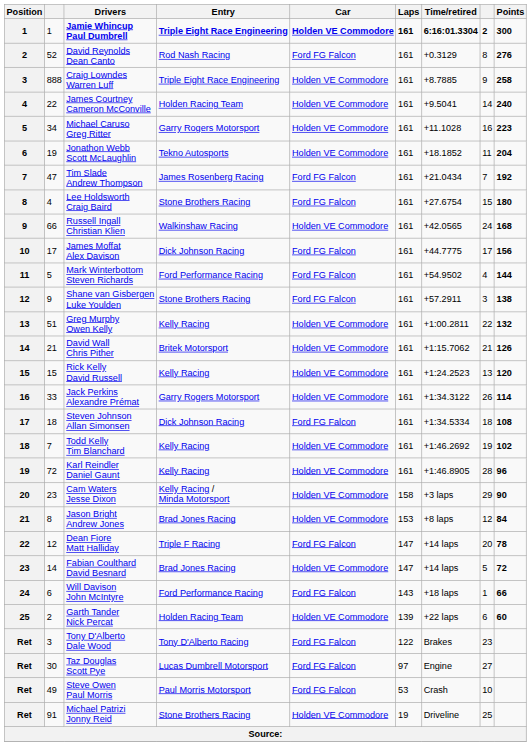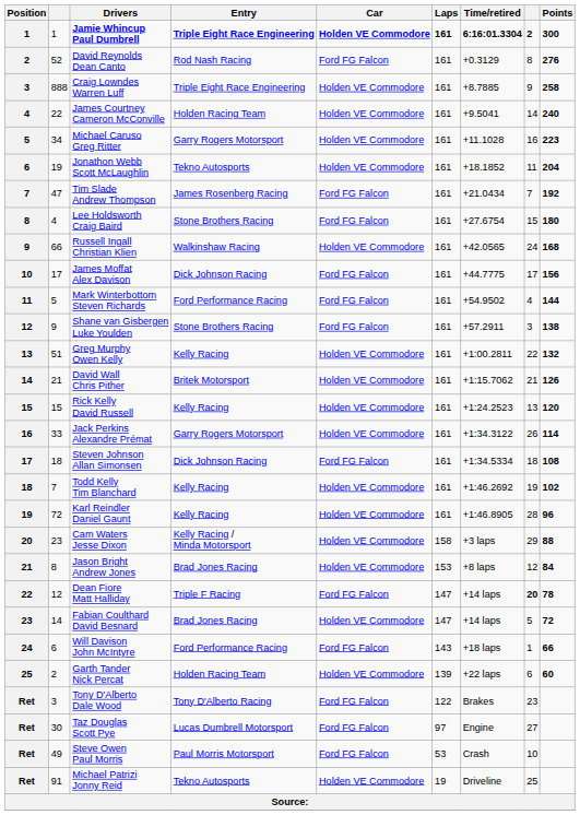Cam Waters Jesse Dixon | Points: 90 -> 88
Dean Fiore Matt Halliday | column 8: normal -> bold
Michael Patrizi Jonny Reid | Entry: Stone Brothers Racing -> Tekno Autosports
